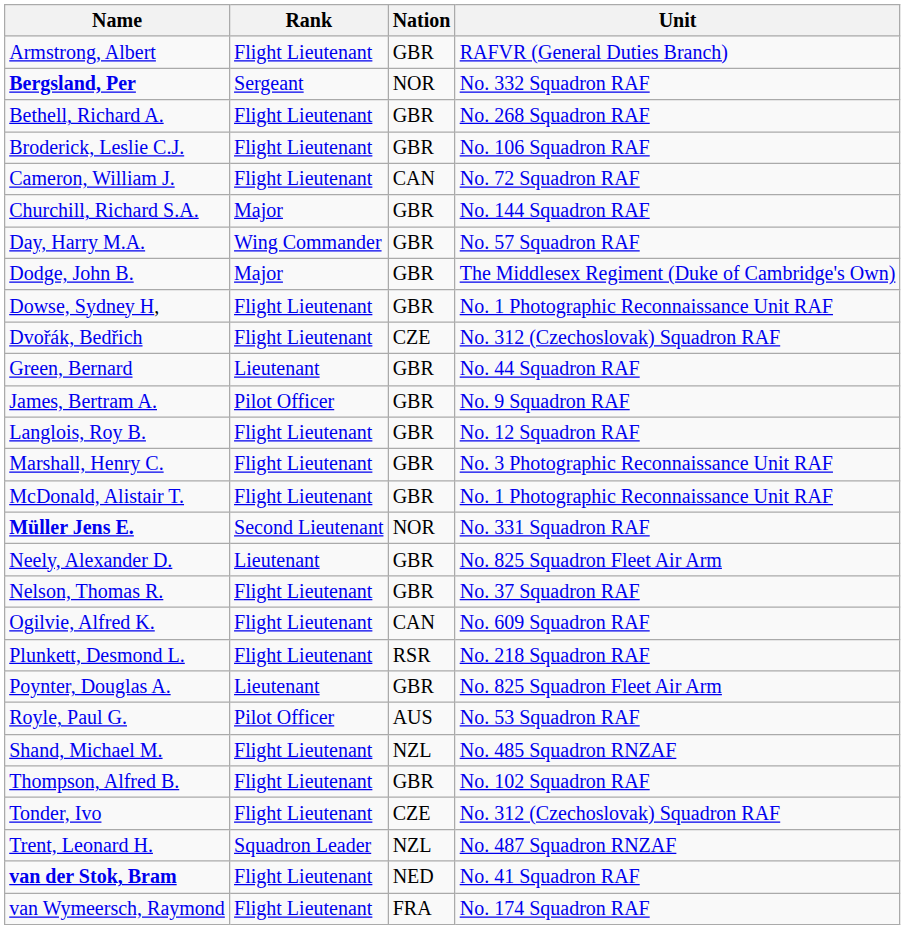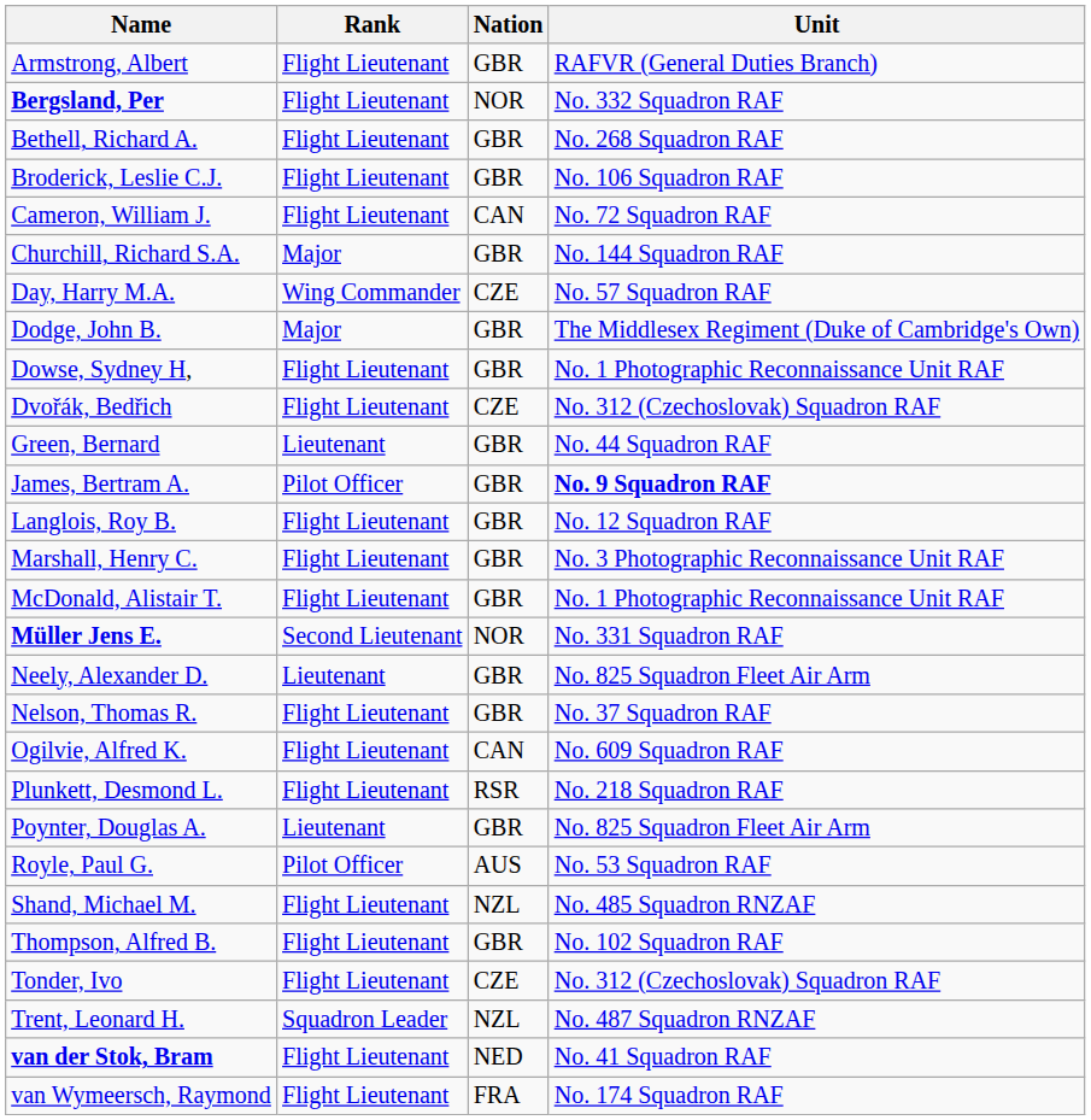Bergsland, Per | Rank: Sergeant -> Flight Lieutenant
Day, Harry M.A. | Nation: GBR -> CZE
James, Bertram A. | Unit: normal -> bold
